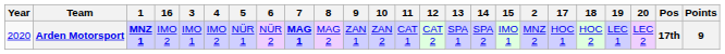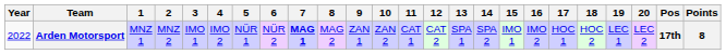columns swapped: 2 <-> 16
Arden Motorsport | Year: 2020 -> 2022
Arden Motorsport | 1: bold -> normal
Arden Motorsport | Points: 9 -> 8
